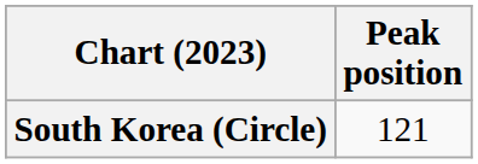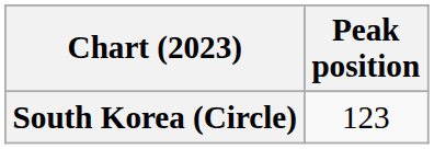South Korea (Circle) | Peak position: 121 -> 123
